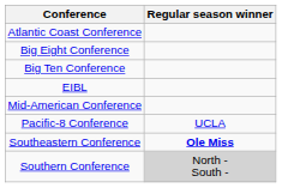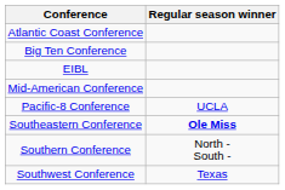- row: Big Eight Conference
Southern Conference | Regular season winner: lightgrey background -> no background
+ row: Southwest Conference | Texas
